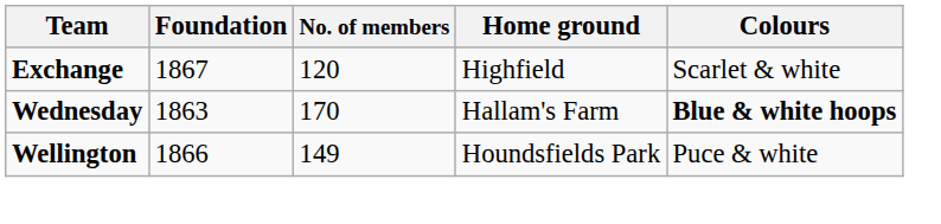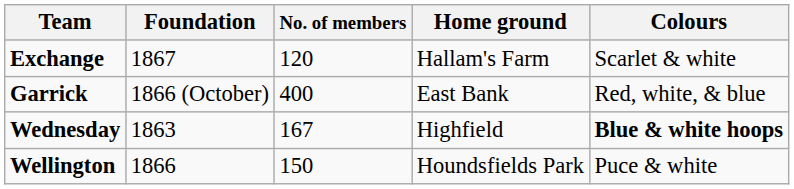Exchange | Home ground: Highfield -> Hallam's Farm
+ row: Garrick | 1866 (October) | 400 | East Bank | Red, white, & blue
Wednesday | No. of members: 170 -> 167
Wednesday | Home ground: Hallam's Farm -> Highfield
Wellington | No. of members: 149 -> 150
